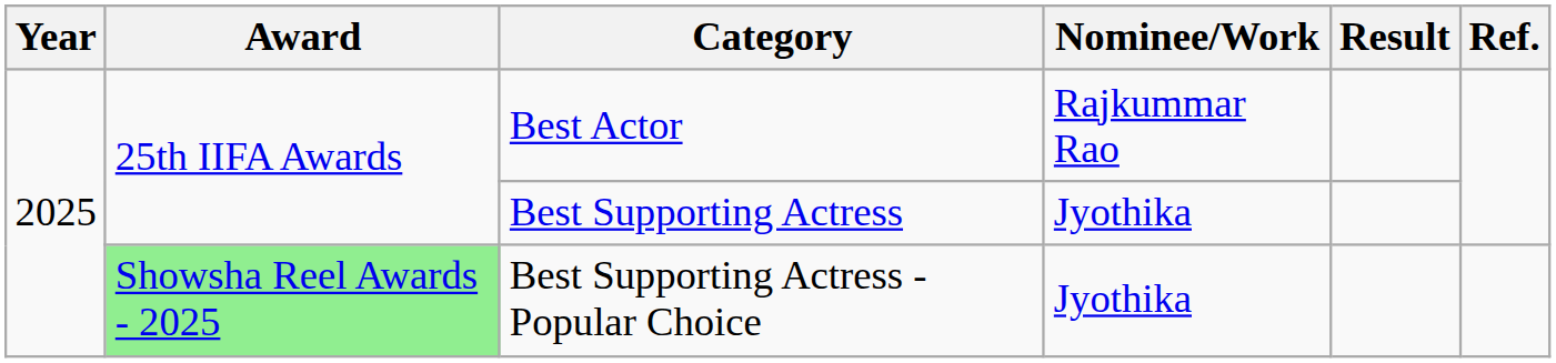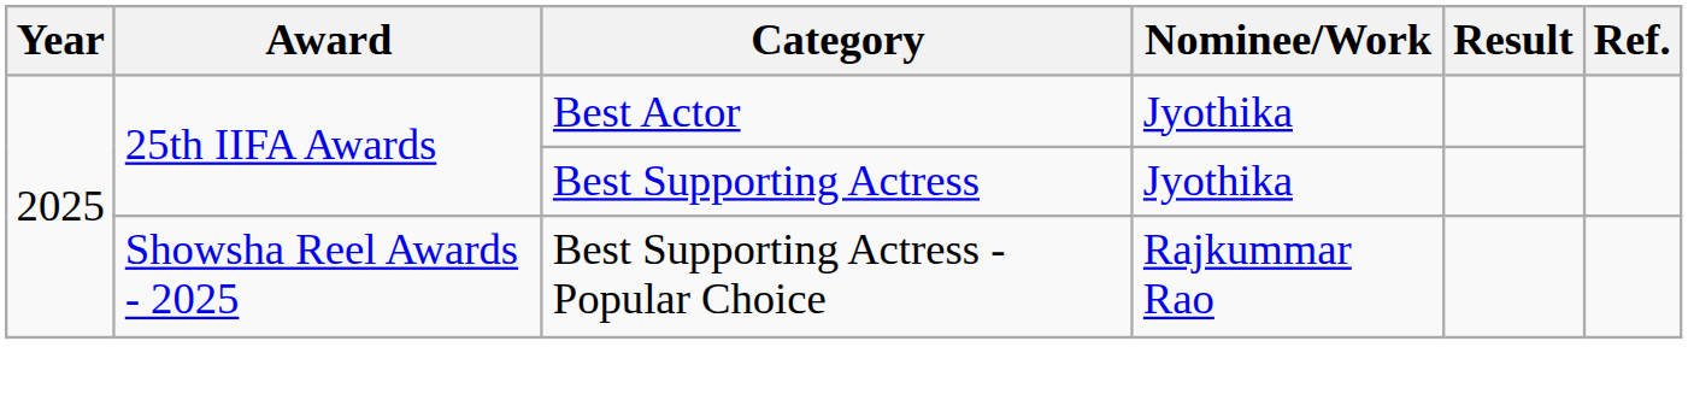Best Actor | Nominee/Work: Rajkummar Rao -> Jyothika
Best Supporting Actress - Popular Choice | Award: lightgreen background -> no background
Best Supporting Actress - Popular Choice | Nominee/Work: Jyothika -> Rajkummar Rao
